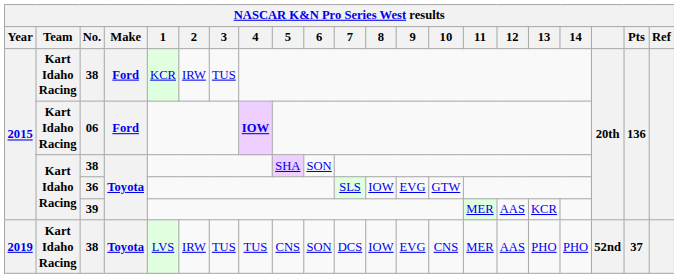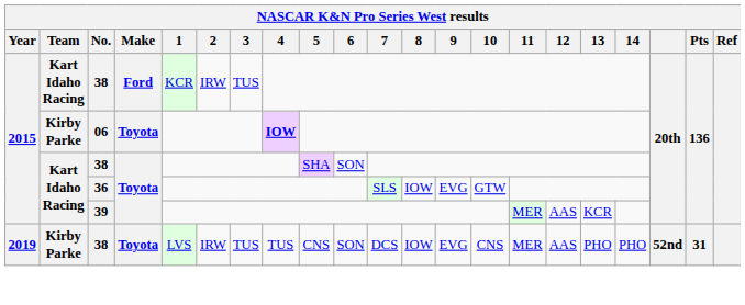06 | Team: Kart Idaho Racing -> Kirby Parke
06 | Make: Ford -> Toyota
2019 / 38 | Team: Kart Idaho Racing -> Kirby Parke
2019 / 38 | Pts: 37 -> 31
